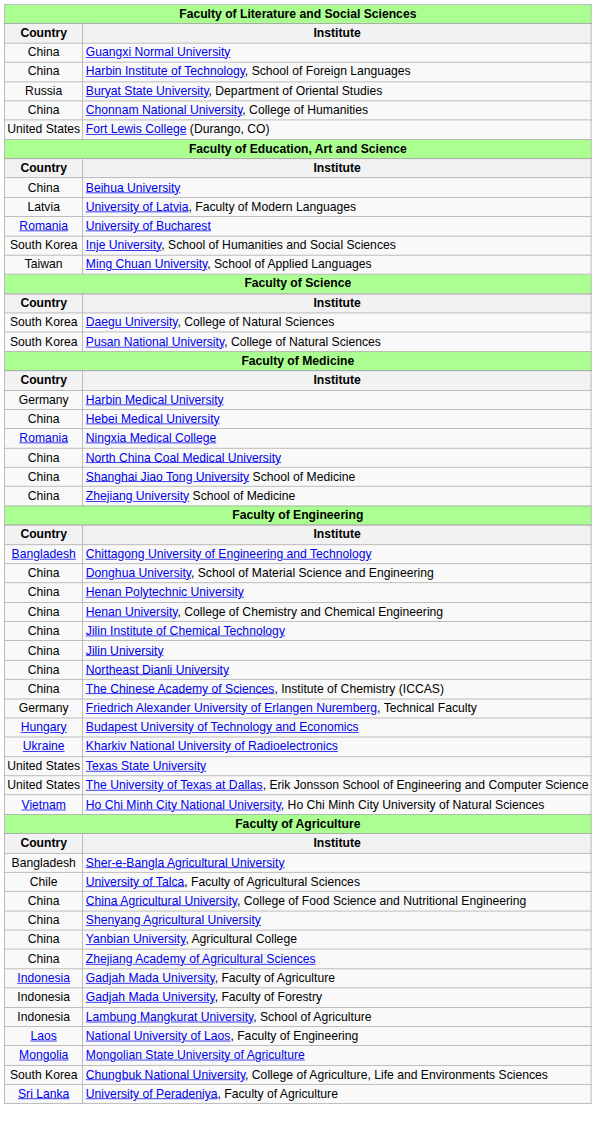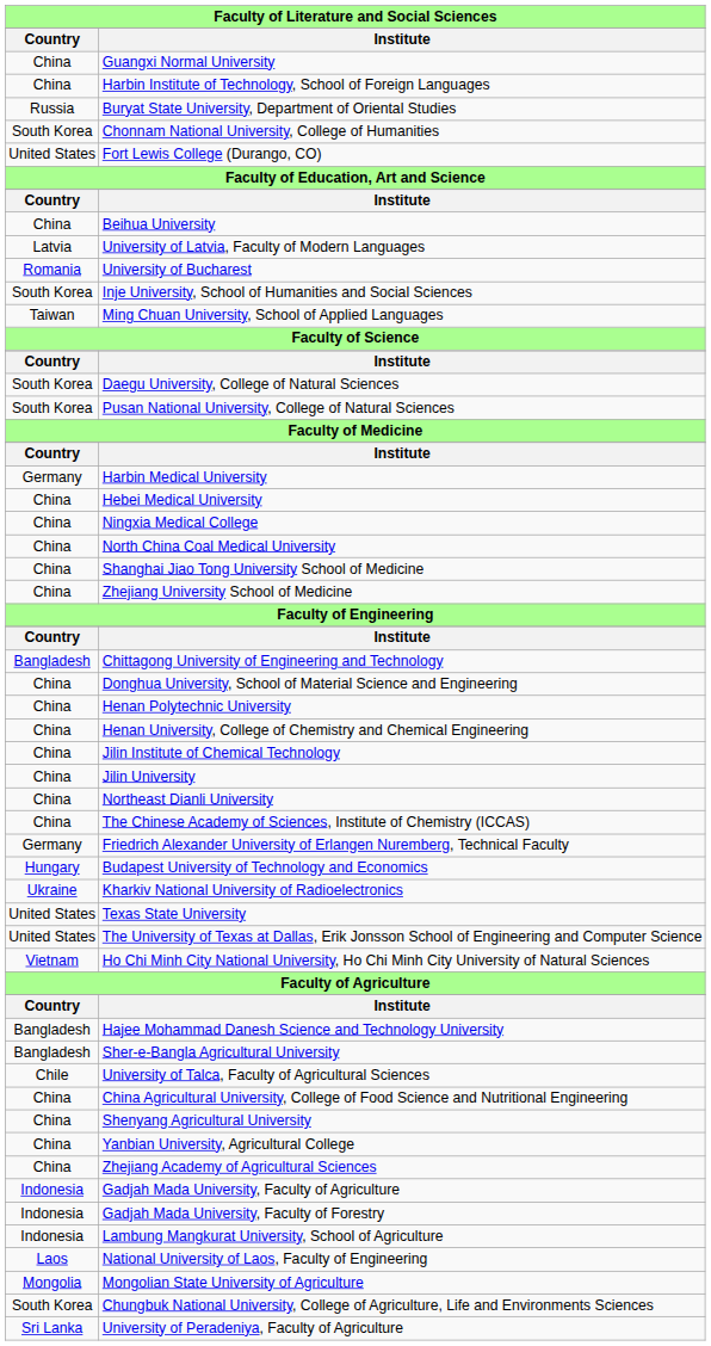Chonnam National University, College of Humanities | Country: China -> South Korea
Ningxia Medical College | Country: Romania -> China
+ row: Bangladesh | Hajee Mohammad Danesh Science and Technology University
